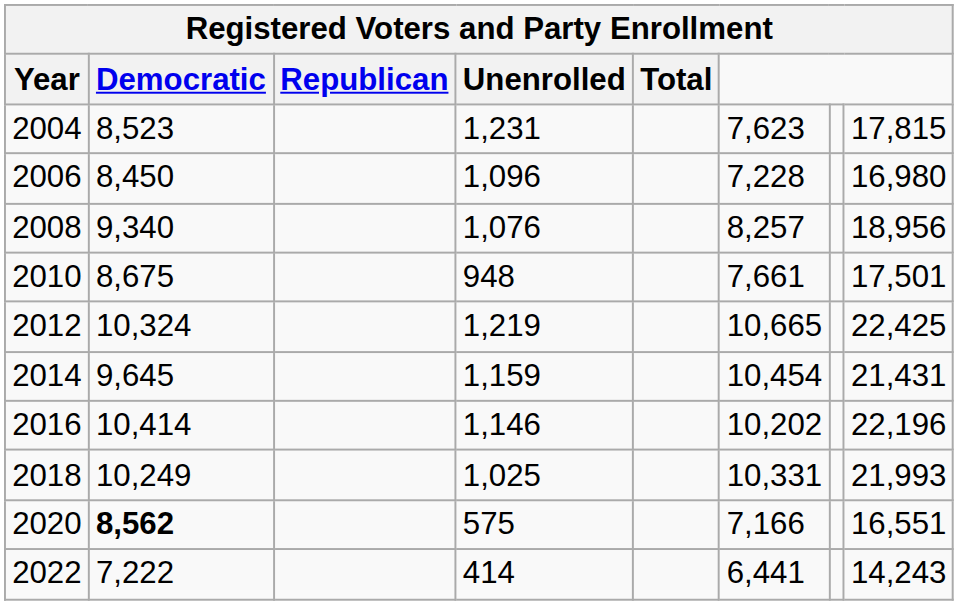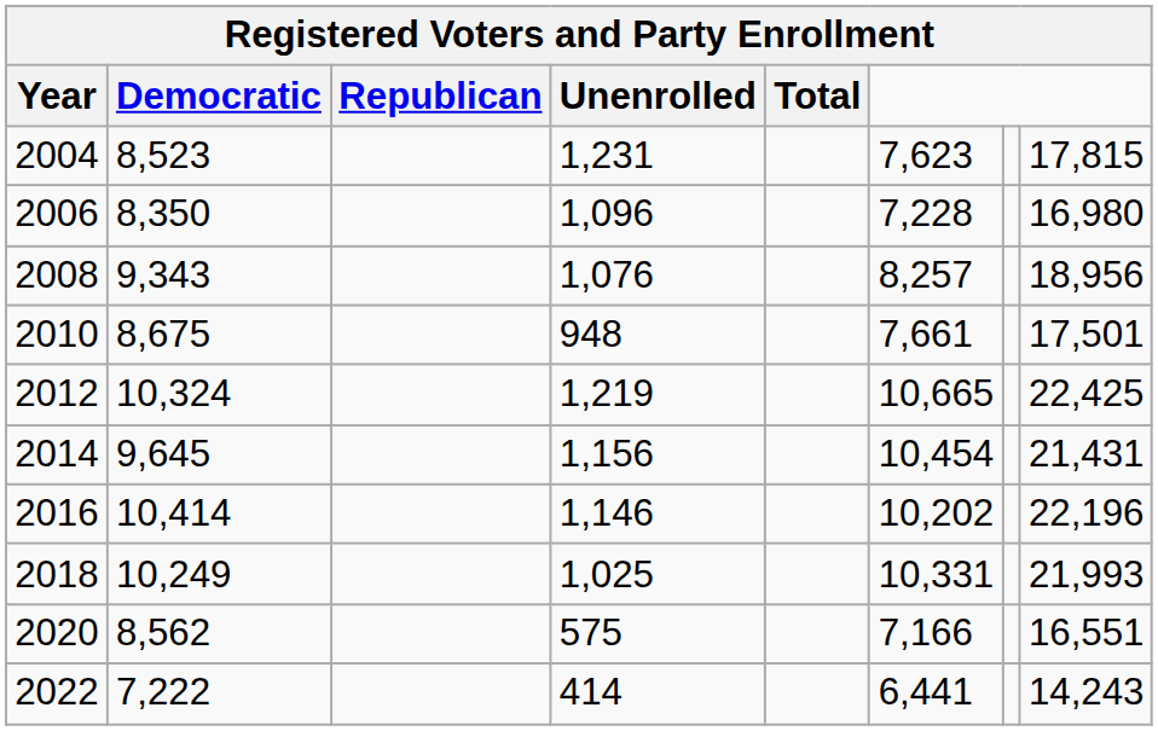2006 | Democratic: 8,450 -> 8,350
2008 | Democratic: 9,340 -> 9,343
2014 | Unenrolled: 1,159 -> 1,156
2020 | Democratic: bold -> normal
